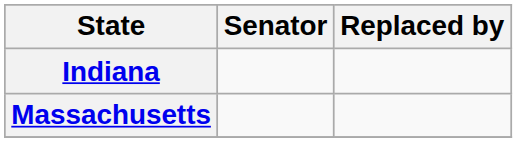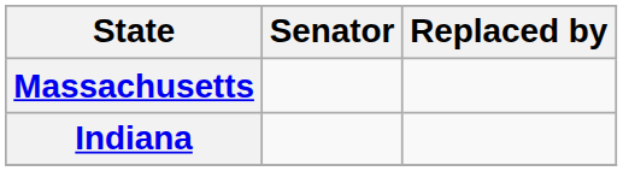rows swapped: Indiana <-> Massachusetts
